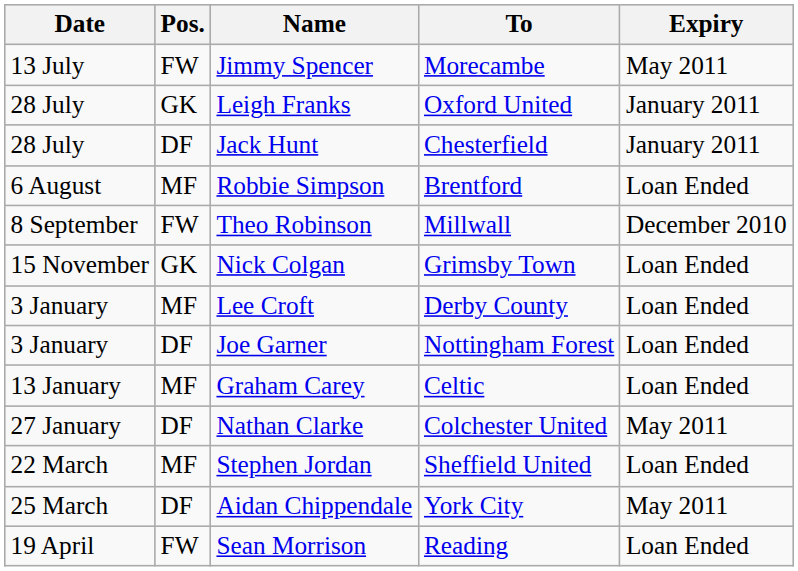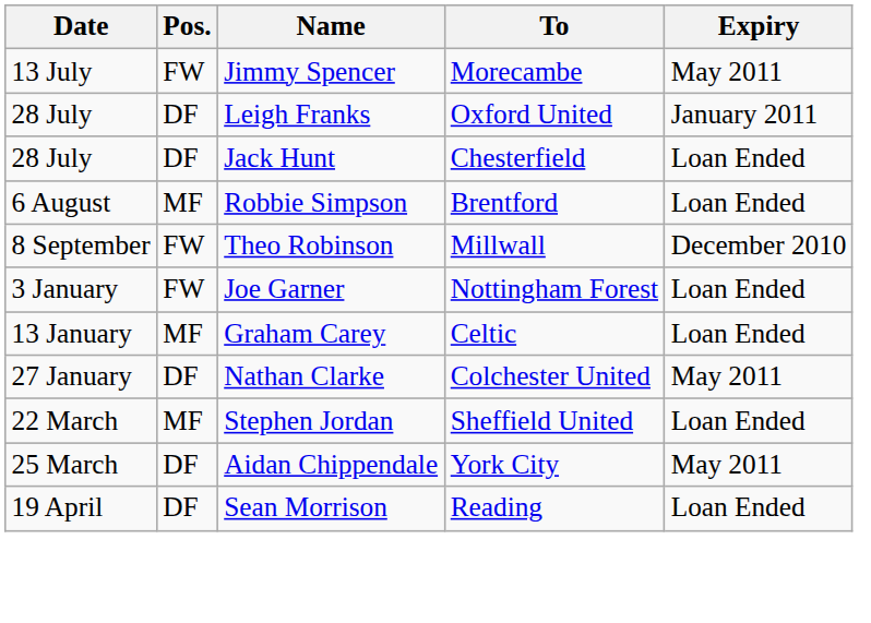Leigh Franks | Pos.: GK -> DF
Jack Hunt | Expiry: January 2011 -> Loan Ended
- row: 15 November | GK | Nick Colgan | Grimsby Town | Loan Ended
- row: 3 January | MF | Lee Croft | Derby County | Loan Ended
Joe Garner | Pos.: DF -> FW
Sean Morrison | Pos.: FW -> DF
